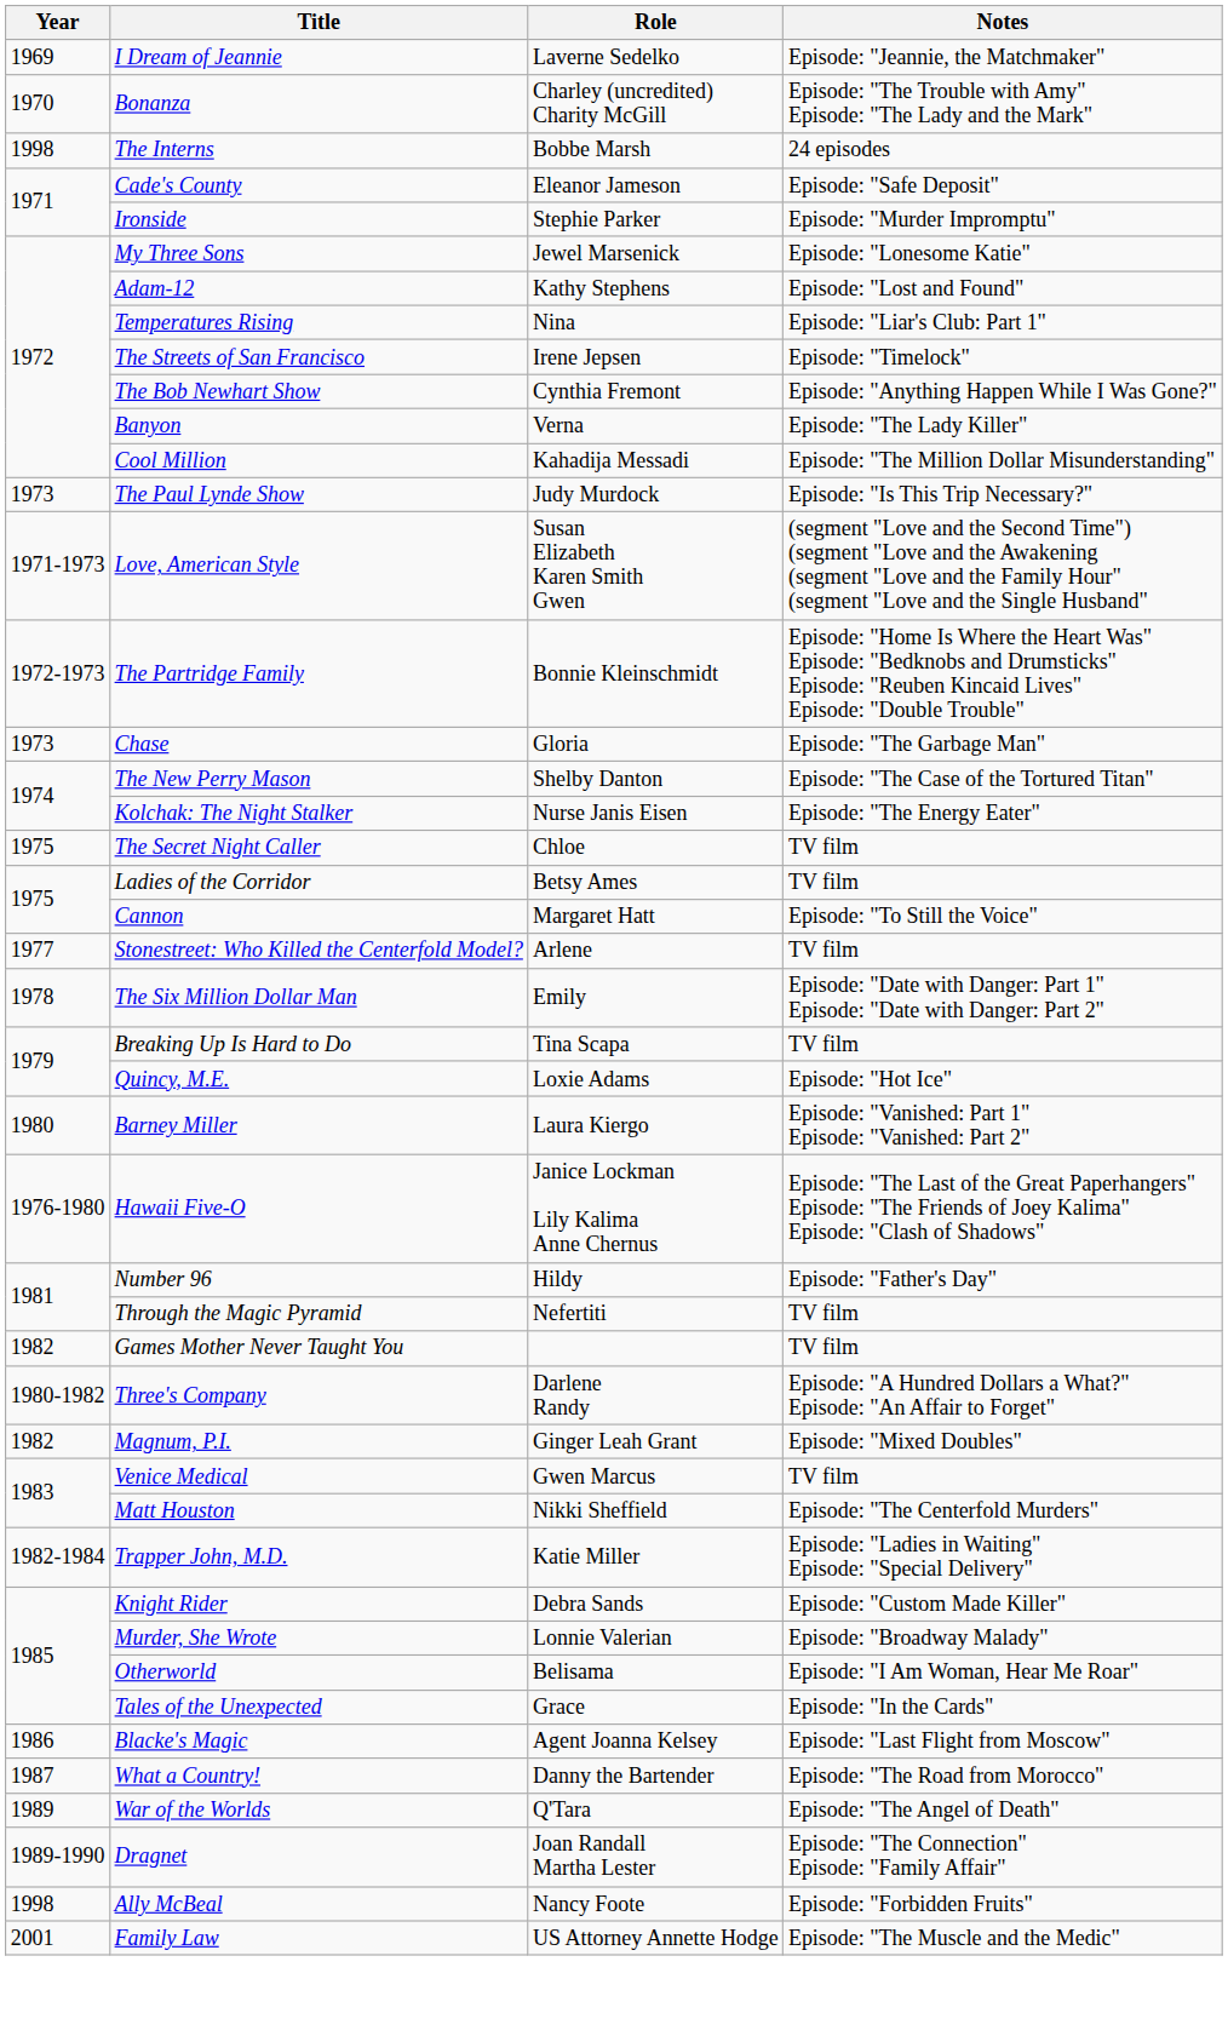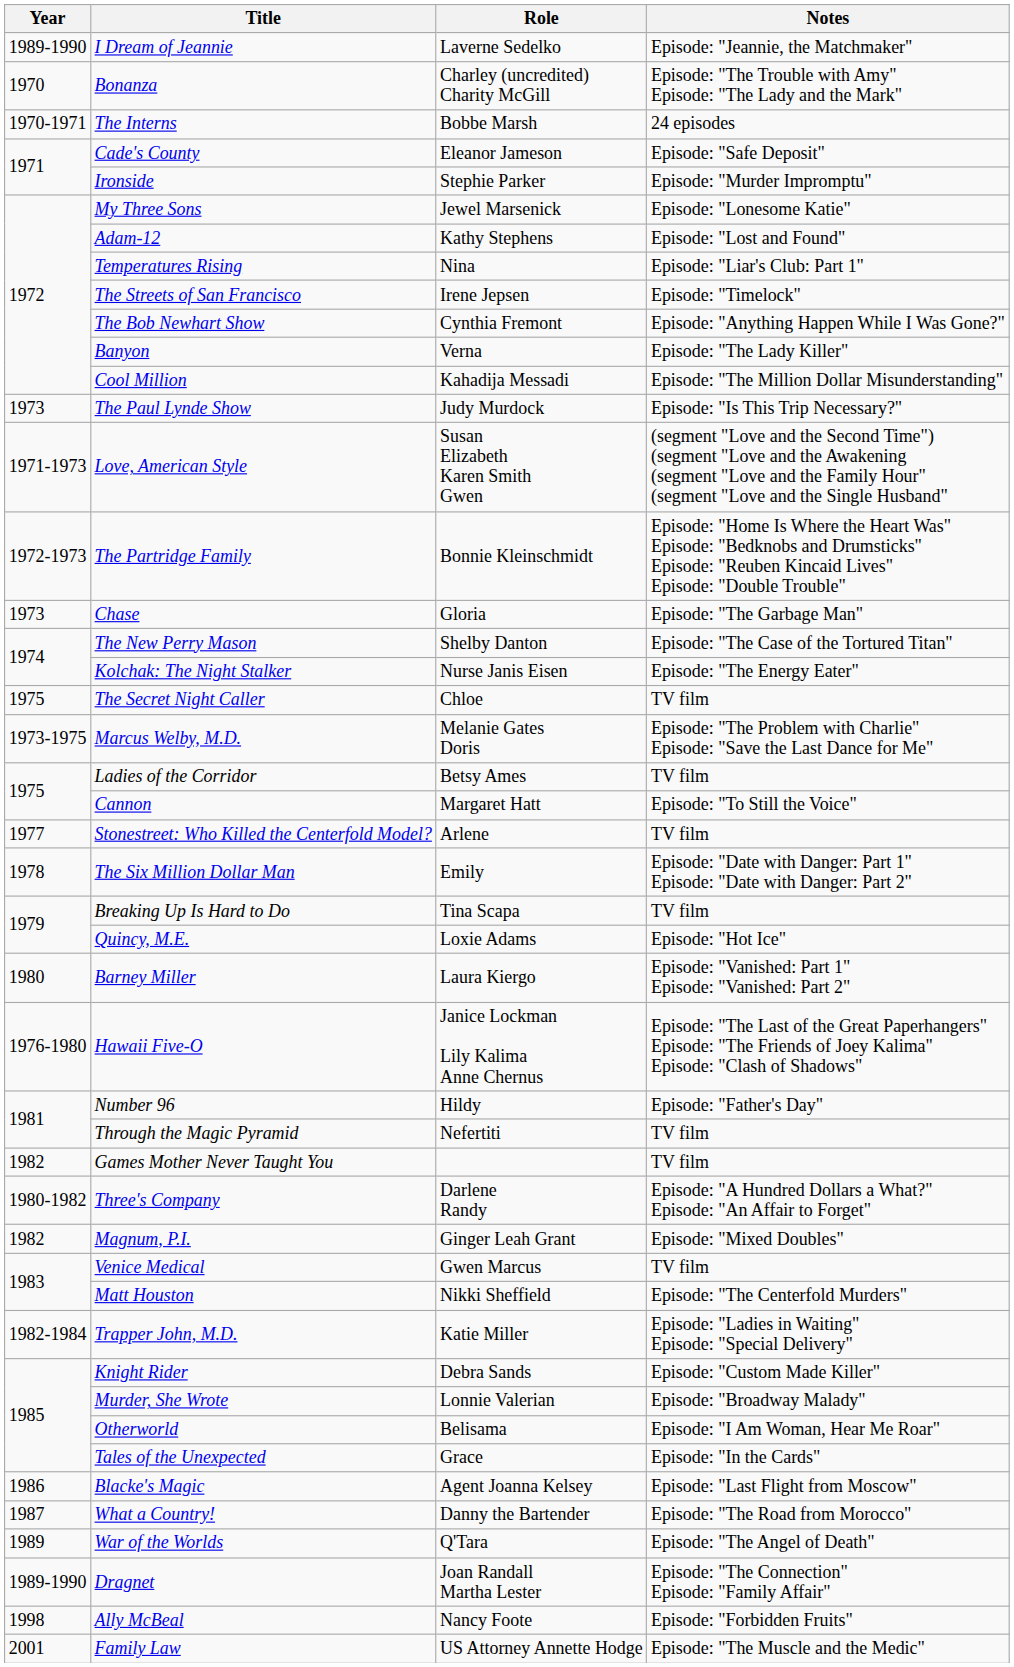I Dream of Jeannie | Year: 1969 -> 1989-1990
The Interns | Year: 1998 -> 1970-1971
+ row: 1973-1975 | Marcus Welby, M.D. | Melanie Gates Doris | Episode: "The Problem with Charlie" Episode: "Save the Last Dance for Me"
